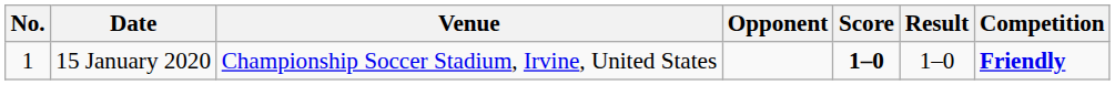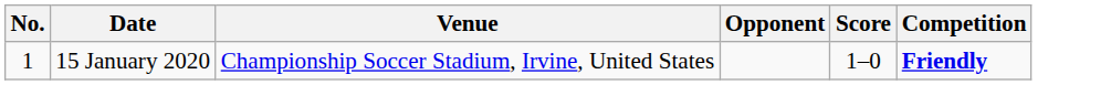- column: Result | 1–0
15 January 2020 | Score: bold -> normal
